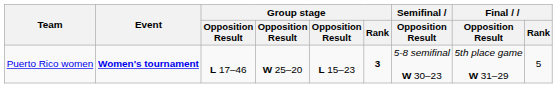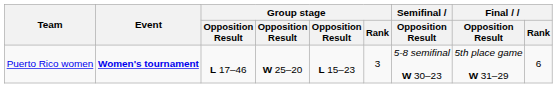Puerto Rico women | Group stage / Rank: bold -> normal
Puerto Rico women | Final / Rank: 5 -> 6
